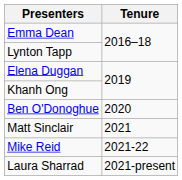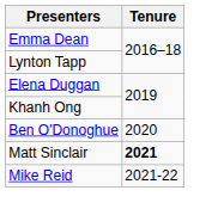Matt Sinclair | Tenure: normal -> bold
- row: Laura Sharrad | 2021-present
